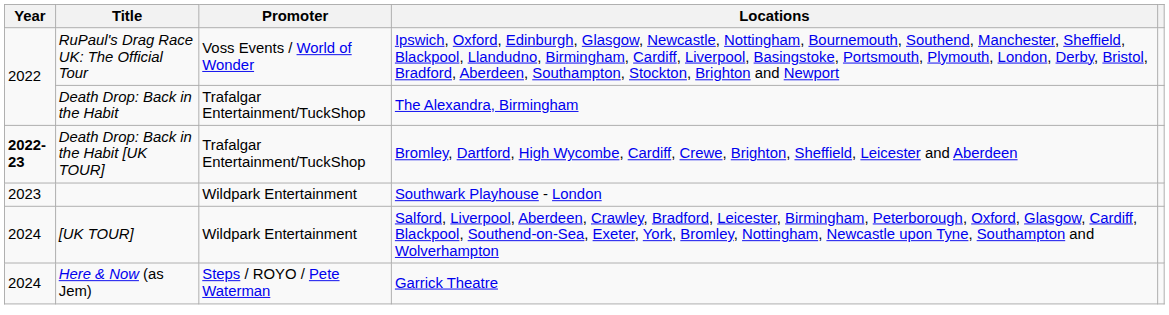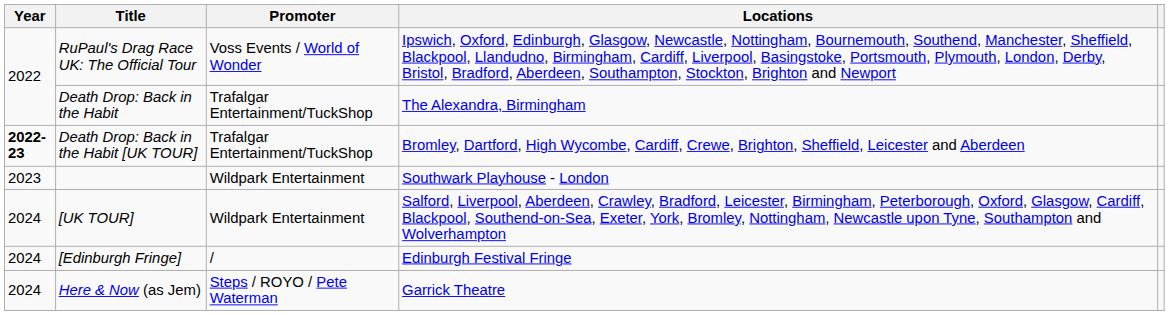+ row: 2024 | [Edinburgh Fringe] | / | Edinburgh Festival Fringe
